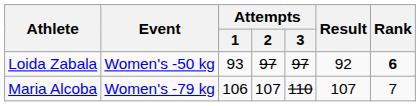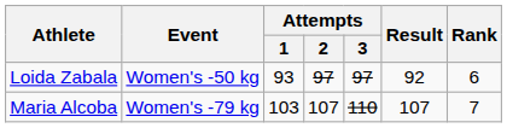Loida Zabala | Rank: bold -> normal
Maria Alcoba | Attempts / 1: 106 -> 103
